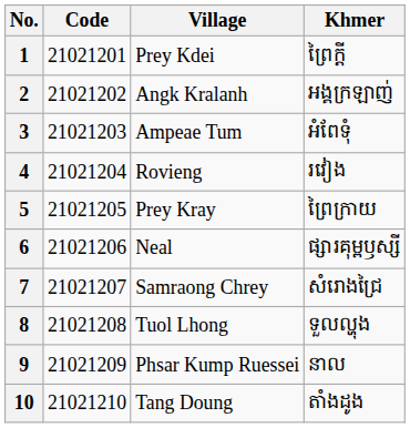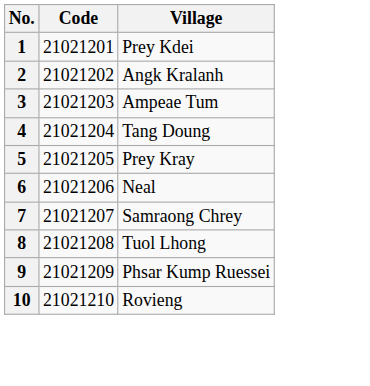- column: Khmer | ព្រៃក្ដី | អង្គក្រឡាញ់ | អំពែទុំ | រវៀង | ព្រៃក្រាយ | ផ្សារគុម្ពឫស្សី | សំរោងជ្រៃ | ទួលល្ហុង | នាល | តាំងដូង
4 | Village: Rovieng -> Tang Doung
10 | Village: Tang Doung -> Rovieng
